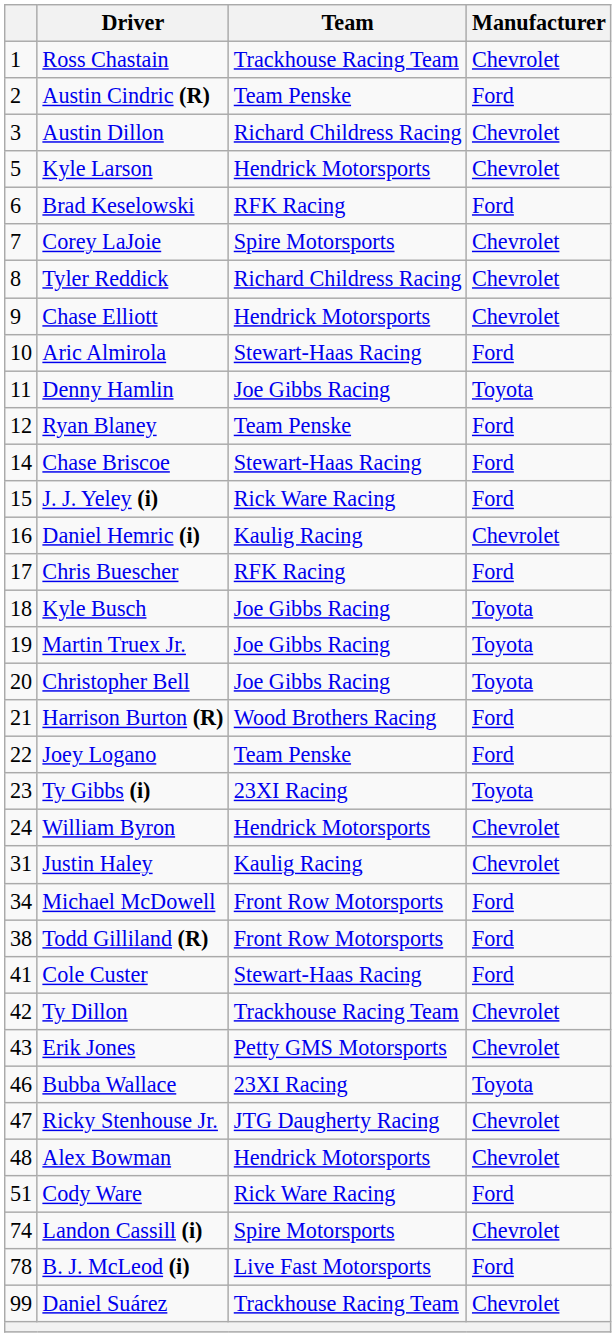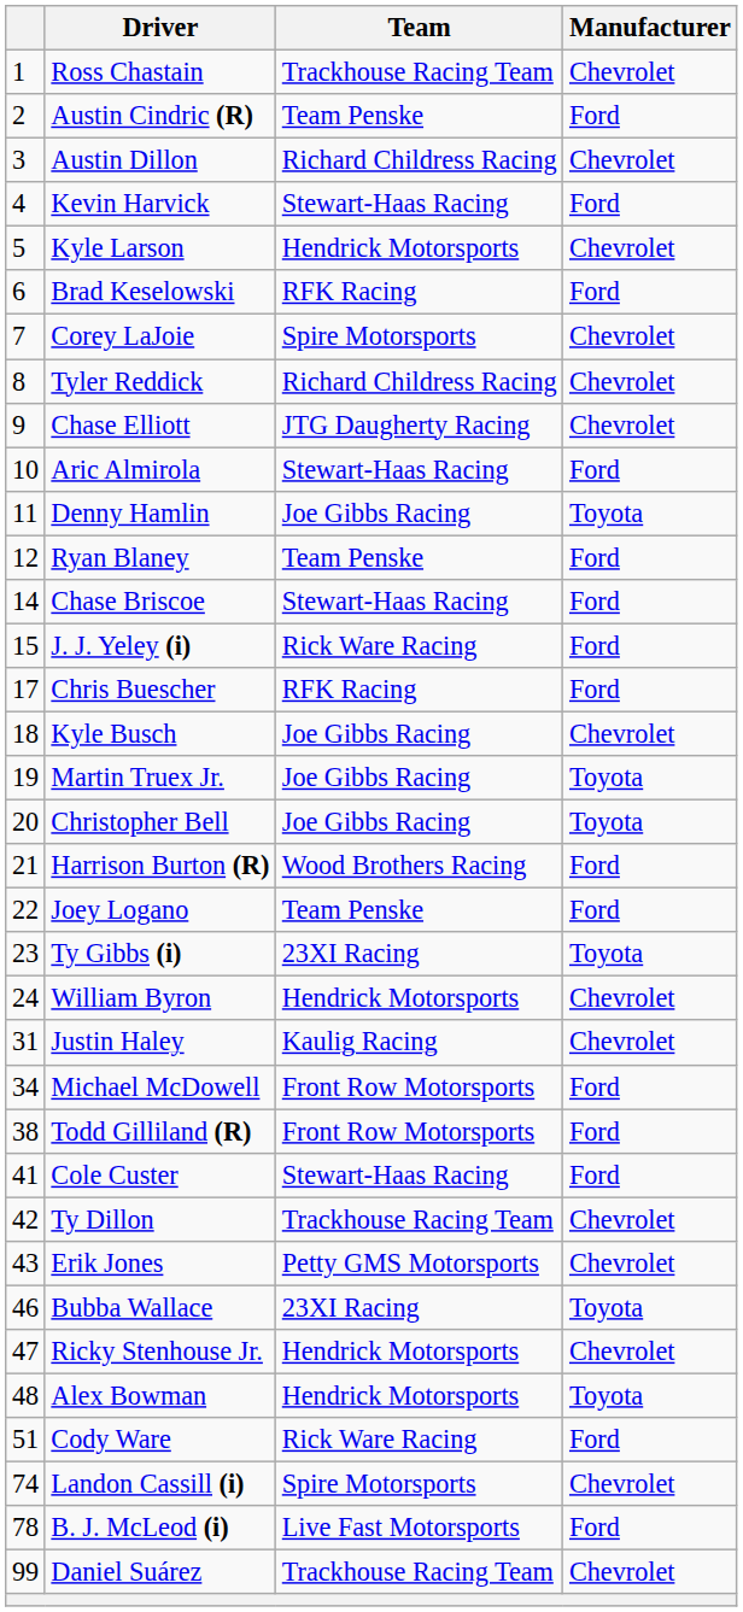+ row: 4 | Kevin Harvick | Stewart-Haas Racing | Ford
Chase Elliott | Team: Hendrick Motorsports -> JTG Daugherty Racing
- row: 16 | Daniel Hemric (i) | Kaulig Racing | Chevrolet
Kyle Busch | Manufacturer: Toyota -> Chevrolet
Ricky Stenhouse Jr. | Team: JTG Daugherty Racing -> Hendrick Motorsports
Alex Bowman | Manufacturer: Chevrolet -> Toyota
